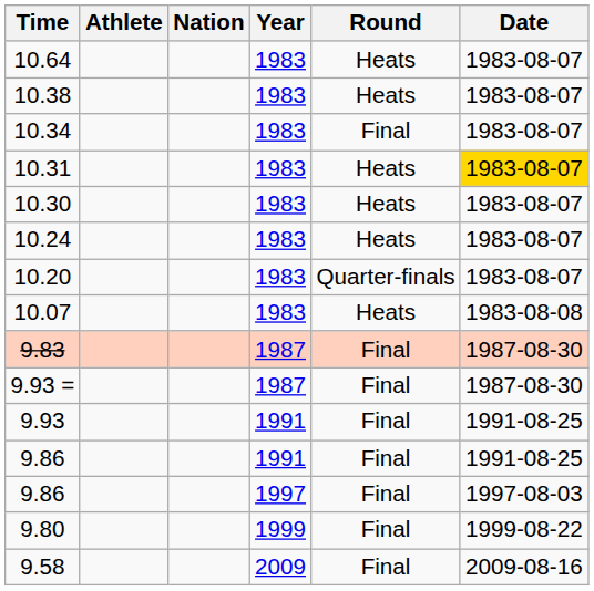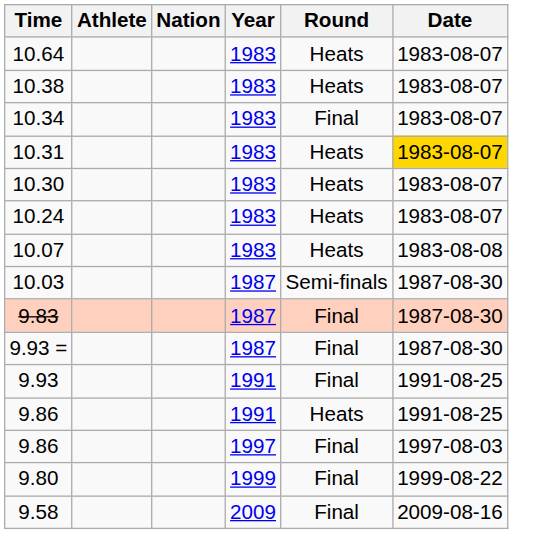- row: 10.20 | 1983 | Quarter-finals | 1983-08-07
+ row: 10.03 | 1987 | Semi-finals | 1987-08-30
9.86 / 1991 | Round: Final -> Heats
